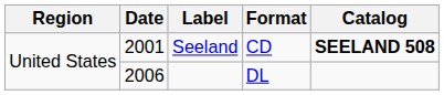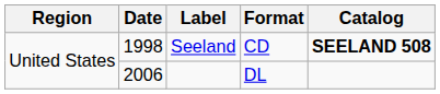Seeland | Date: 2001 -> 1998
